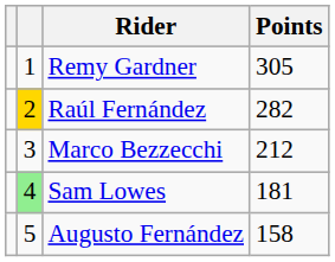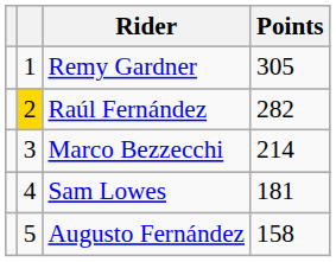Marco Bezzecchi | Points: 212 -> 214
Sam Lowes | column 2: lightgreen background -> no background
